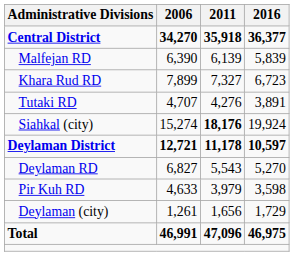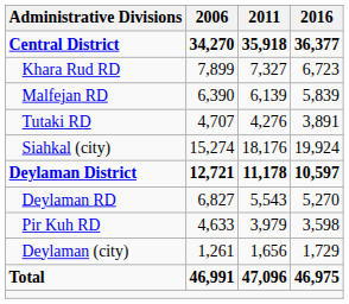rows swapped: Khara Rud RD <-> Malfejan RD
Siahkal (city) | 2011: bold -> normal
